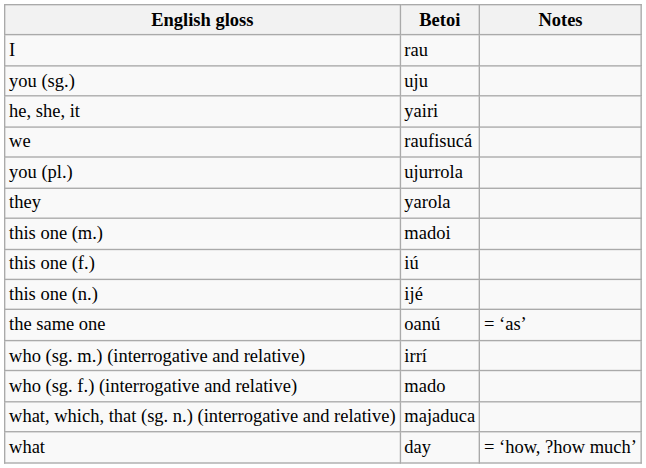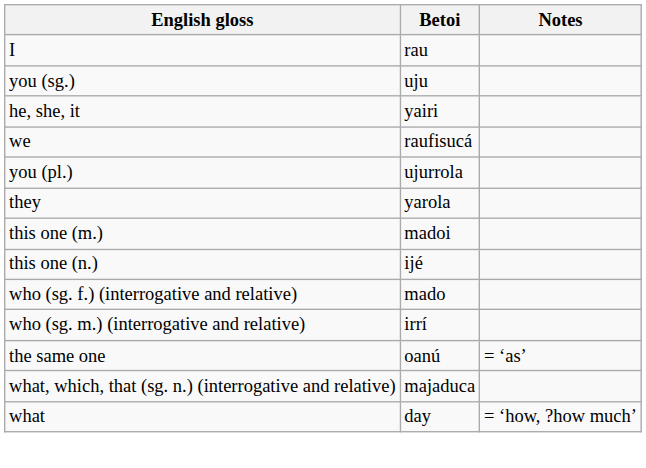- row: this one (f.) | iú
rows swapped: the same one <-> who (sg. f.) (interrogative and relative)
